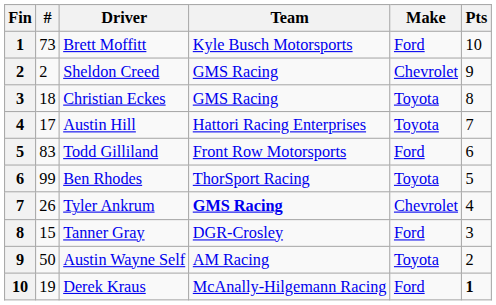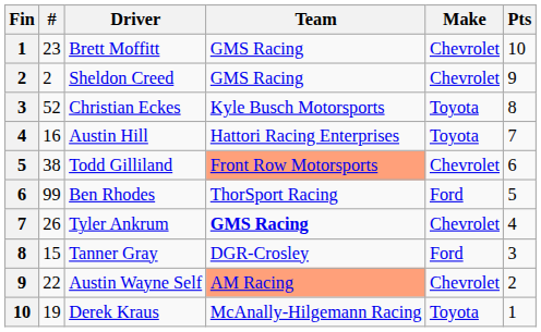Brett Moffitt | #: 73 -> 23
Brett Moffitt | Team: Kyle Busch Motorsports -> GMS Racing
Brett Moffitt | Make: Ford -> Chevrolet
Christian Eckes | #: 18 -> 52
Christian Eckes | Team: GMS Racing -> Kyle Busch Motorsports
Austin Hill | #: 17 -> 16
Todd Gilliland | #: 83 -> 38
Todd Gilliland | Team: no background -> lightsalmon background
Todd Gilliland | Make: Ford -> Chevrolet
Ben Rhodes | Make: Toyota -> Ford
Austin Wayne Self | #: 50 -> 22
Austin Wayne Self | Team: no background -> lightsalmon background
Austin Wayne Self | Make: Toyota -> Chevrolet
Derek Kraus | Make: Ford -> Toyota
Derek Kraus | Pts: bold -> normal
